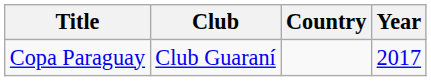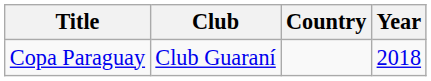Copa Paraguay | Year: 2017 -> 2018
